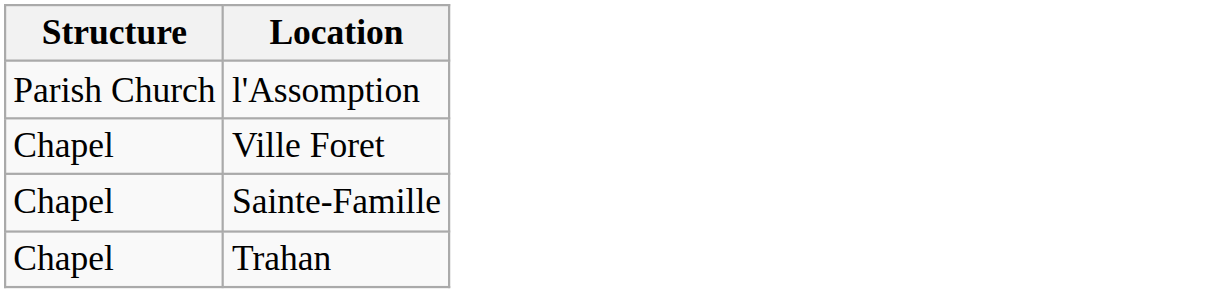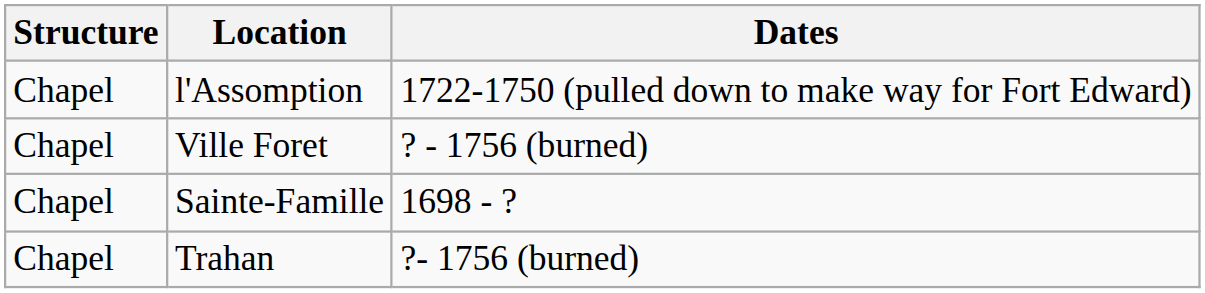+ column: Dates | 1722-1750 (pulled down to make way for Fort Edward) | ? - 1756 (burned) | 1698 - ? | ?- 1756 (burned)
l'Assomption | Structure: Parish Church -> Chapel
